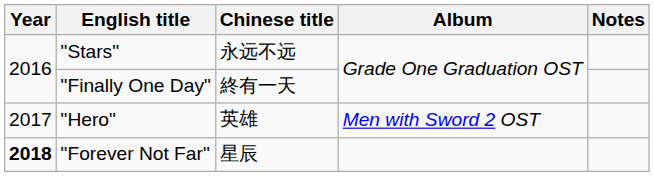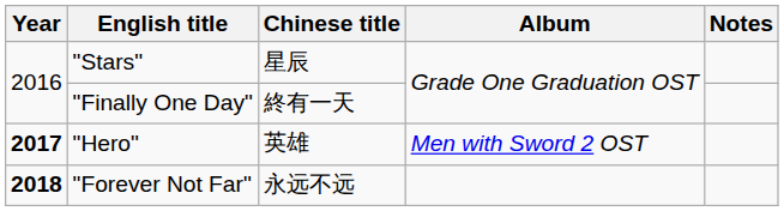"Stars" | Chinese title: 永远不远 -> 星辰
"Hero" | Year: normal -> bold
"Forever Not Far" | Chinese title: 星辰 -> 永远不远
